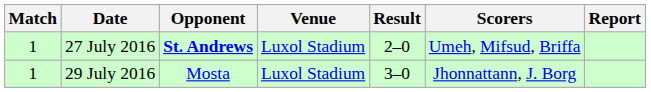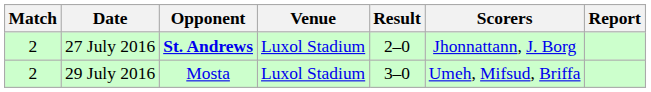27 July 2016 | Match: 1 -> 2
27 July 2016 | Scorers: Umeh, Mifsud, Briffa -> Jhonnattann, J. Borg
29 July 2016 | Match: 1 -> 2
29 July 2016 | Scorers: Jhonnattann, J. Borg -> Umeh, Mifsud, Briffa
